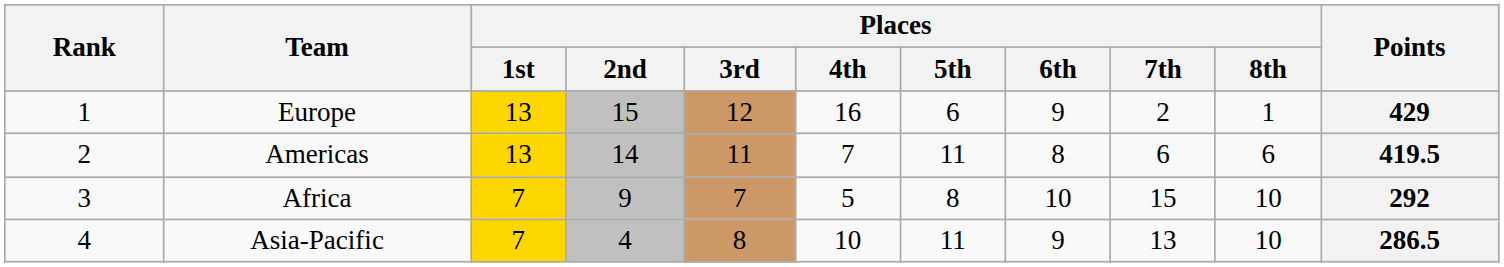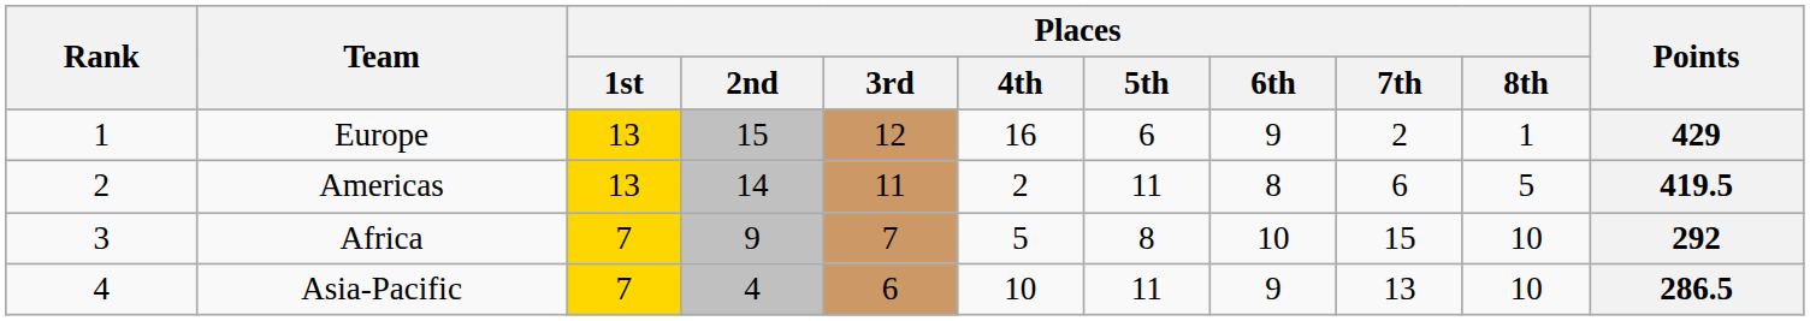Americas | Places / 4th: 7 -> 2
Americas | Places / 8th: 6 -> 5
Asia-Pacific | Places / 3rd: 8 -> 6
